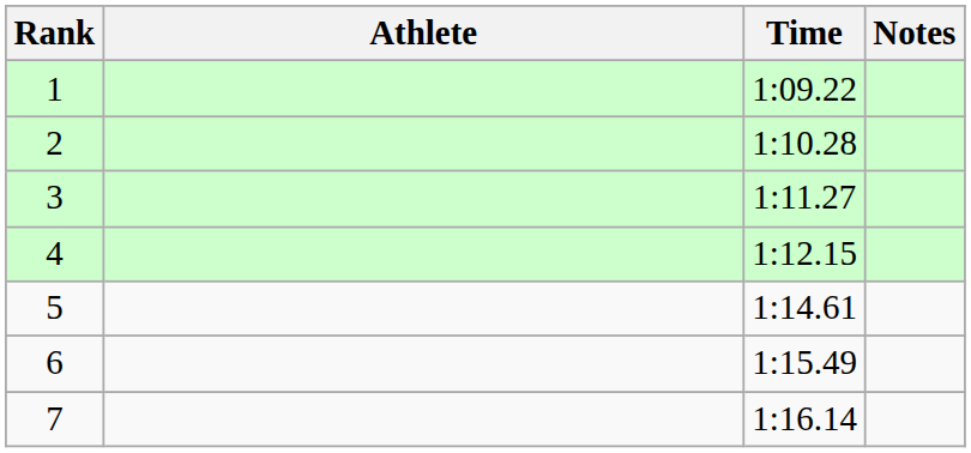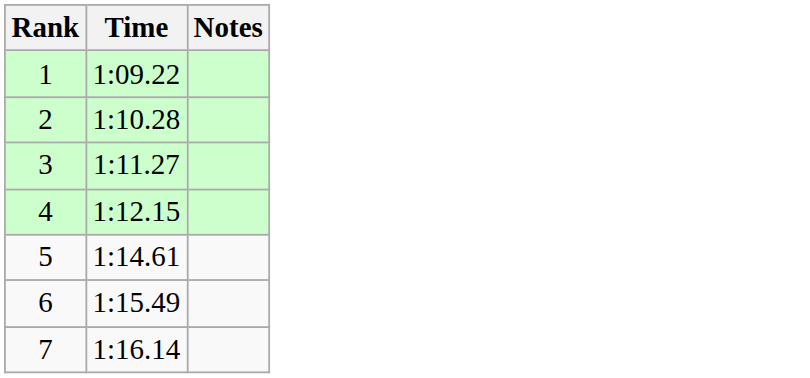- column: Athlete
